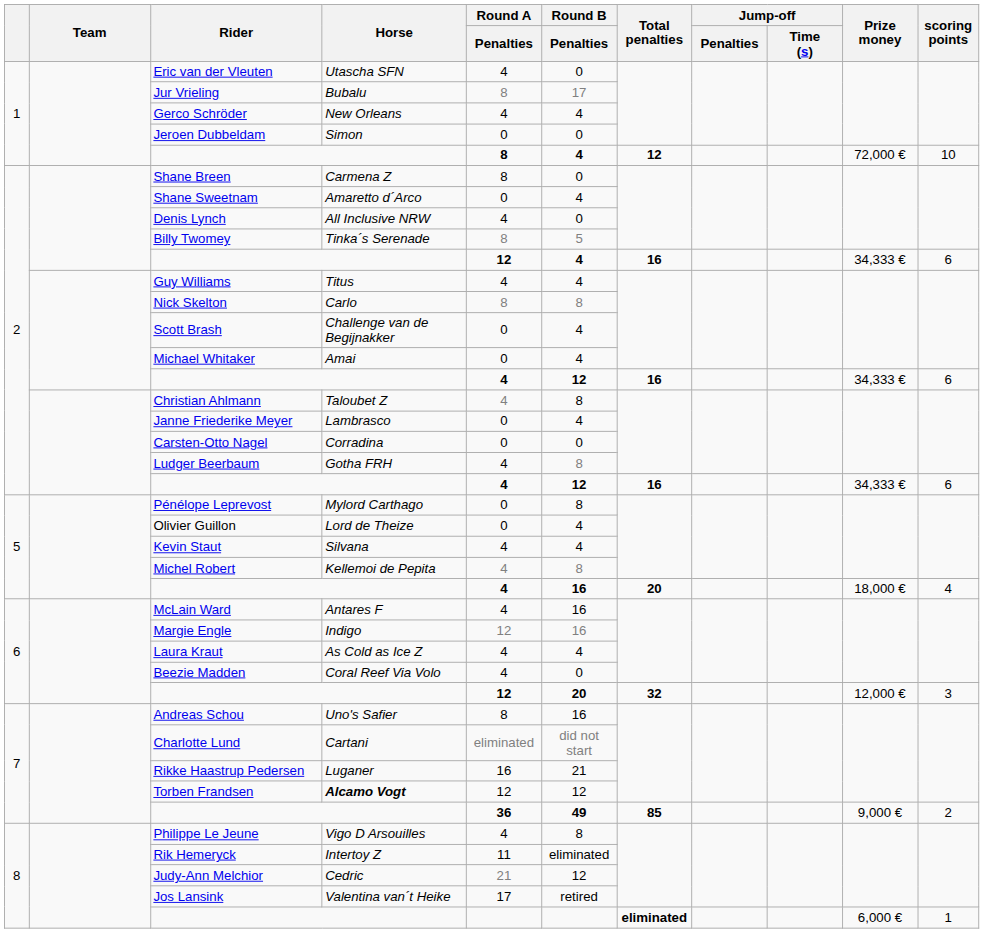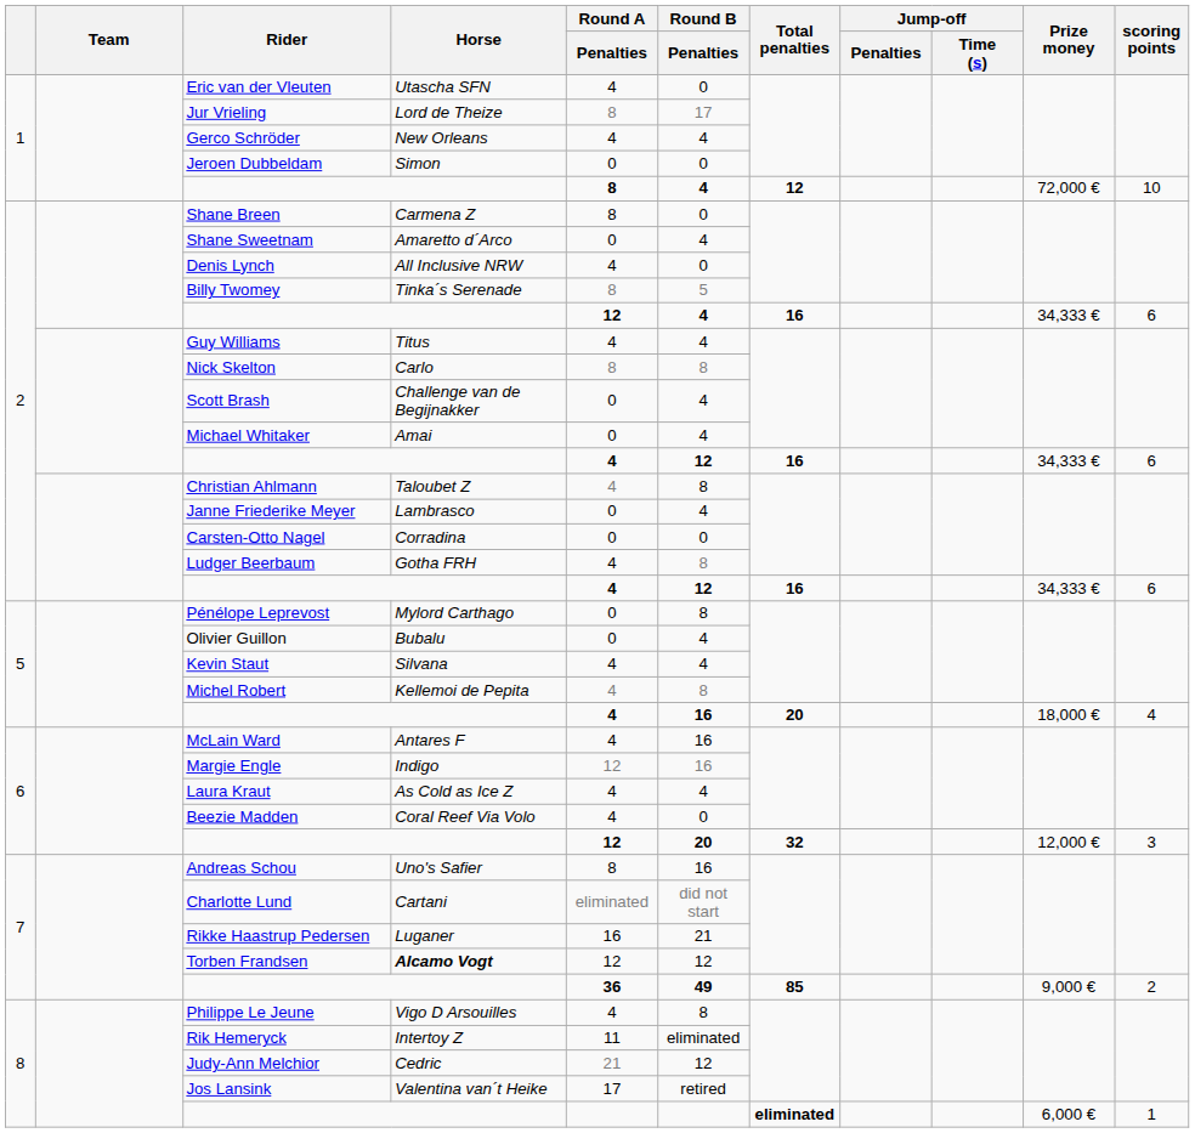Jur Vrieling | Horse: Bubalu -> Lord de Theize
Olivier Guillon | Horse: Lord de Theize -> Bubalu
